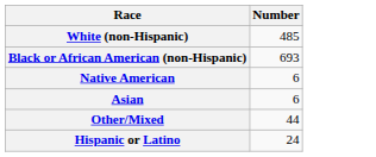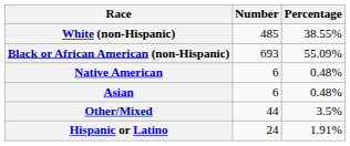+ column: Percentage | 38.55% | 55.09% | 0.48% | 0.48% | 3.5% | 1.91%
